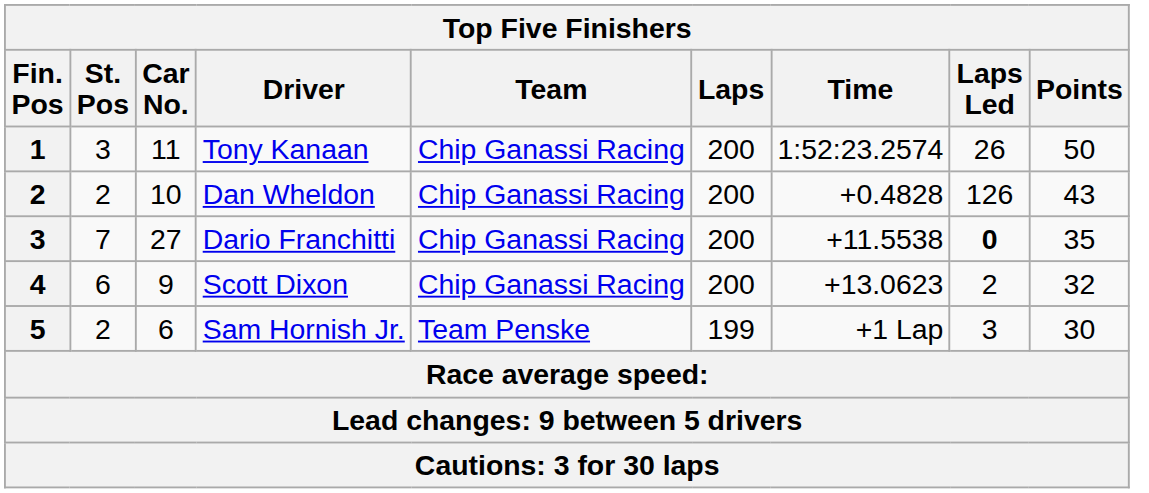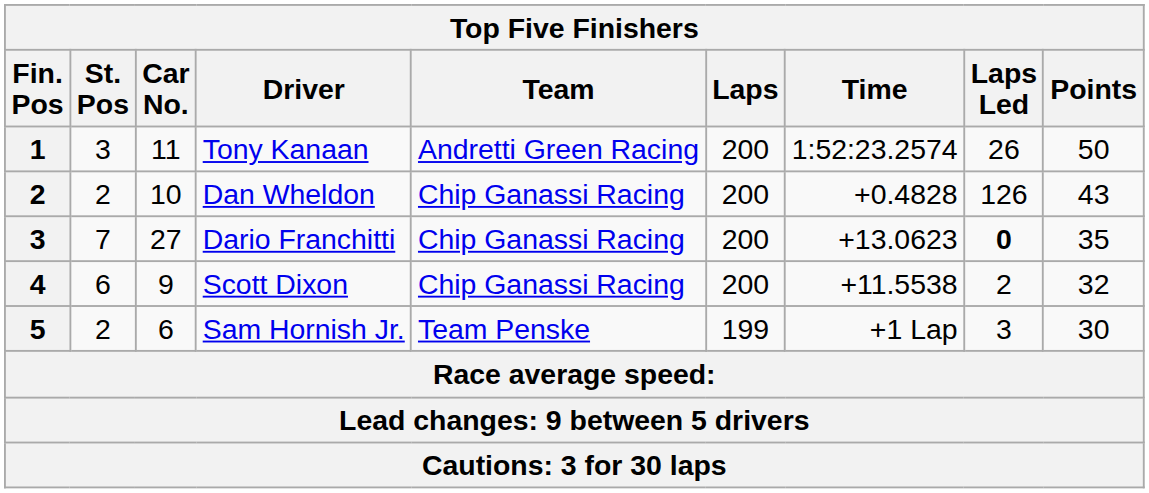Tony Kanaan | Team: Chip Ganassi Racing -> Andretti Green Racing
Dario Franchitti | Time: +11.5538 -> +13.0623
Scott Dixon | Time: +13.0623 -> +11.5538
